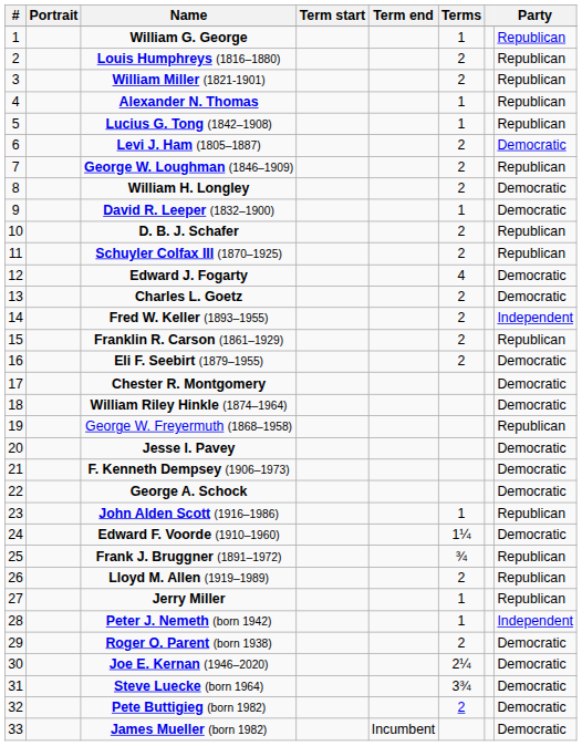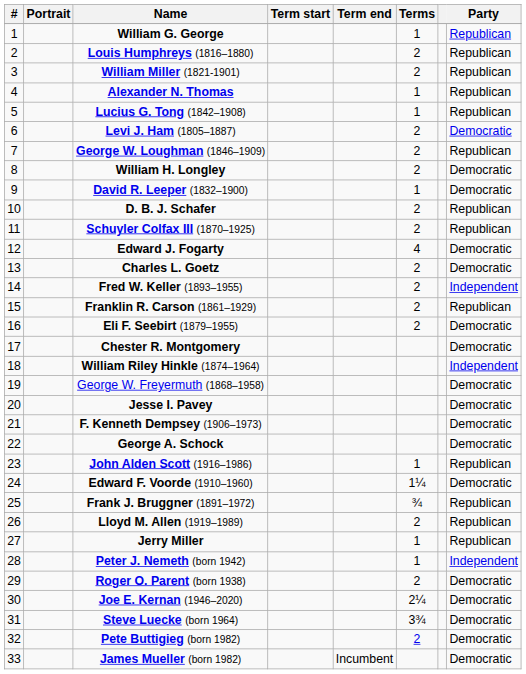William Riley Hinkle (1874–1964) | Party: Democratic -> Independent
George W. Freyermuth (1868–1958) | Party: Republican -> Democratic
